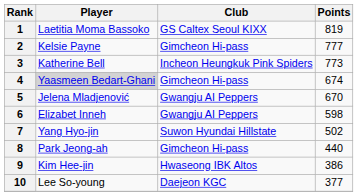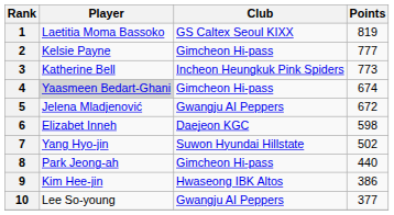5 | Points: 670 -> 672
6 | Club: Gwangju AI Peppers -> Daejeon KGC
10 | Club: Daejeon KGC -> Gwangju AI Peppers
